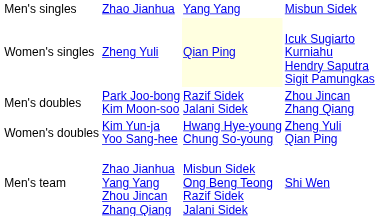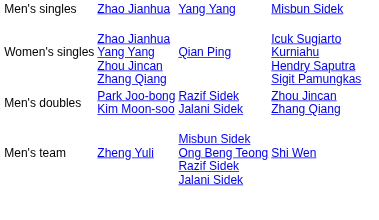Women's singles | column 2: Zheng Yuli -> Zhao Jianhua Yang Yang Zhou Jincan Zhang Qiang
Women's singles | column 3: lightyellow background -> no background
- row: Women's doubles | Kim Yun-ja Yoo Sang-hee | Hwang Hye-young Chung So-young | Zheng Yuli Qian Ping
Men's team | column 2: Zhao Jianhua Yang Yang Zhou Jincan Zhang Qiang -> Zheng Yuli
